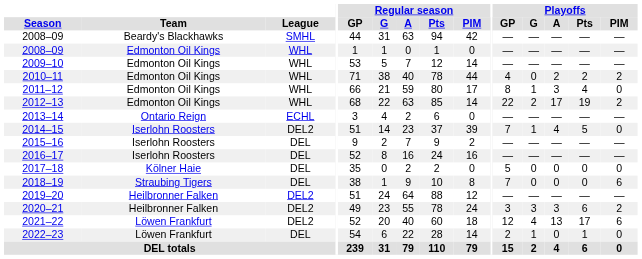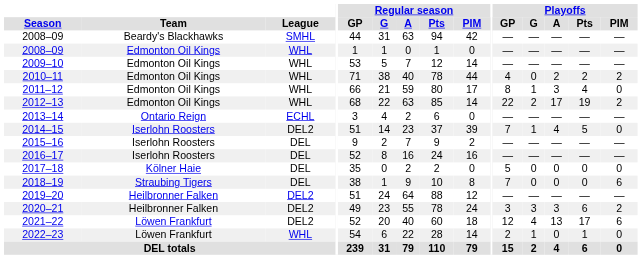2022–23 | League: DEL -> WHL
